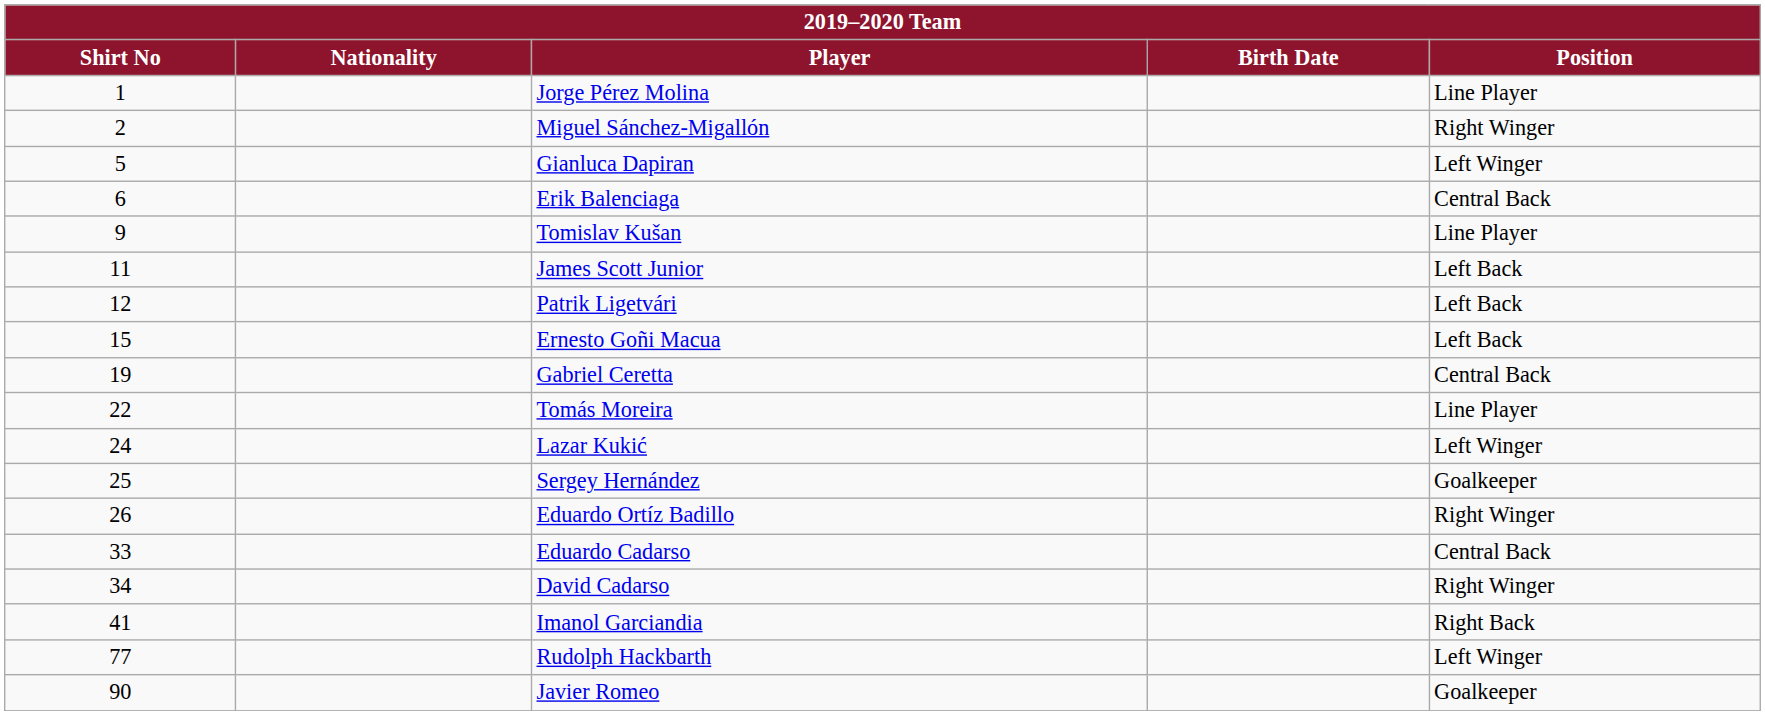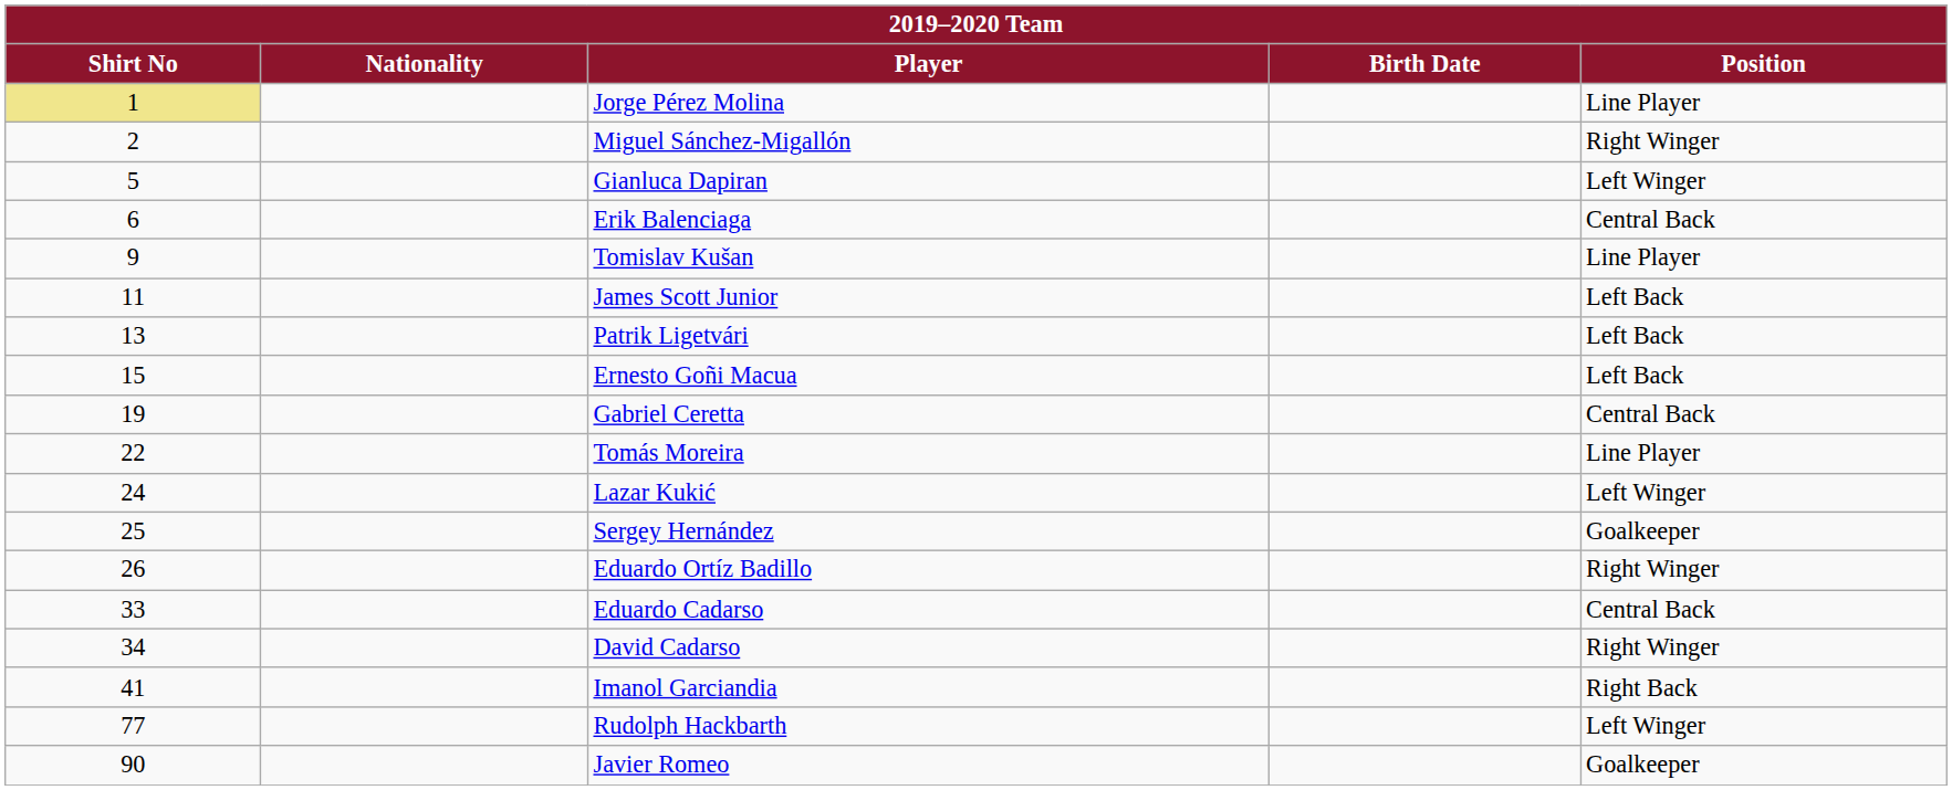Jorge Pérez Molina | Shirt No: no background -> khaki background
Patrik Ligetvári | Shirt No: 12 -> 13
